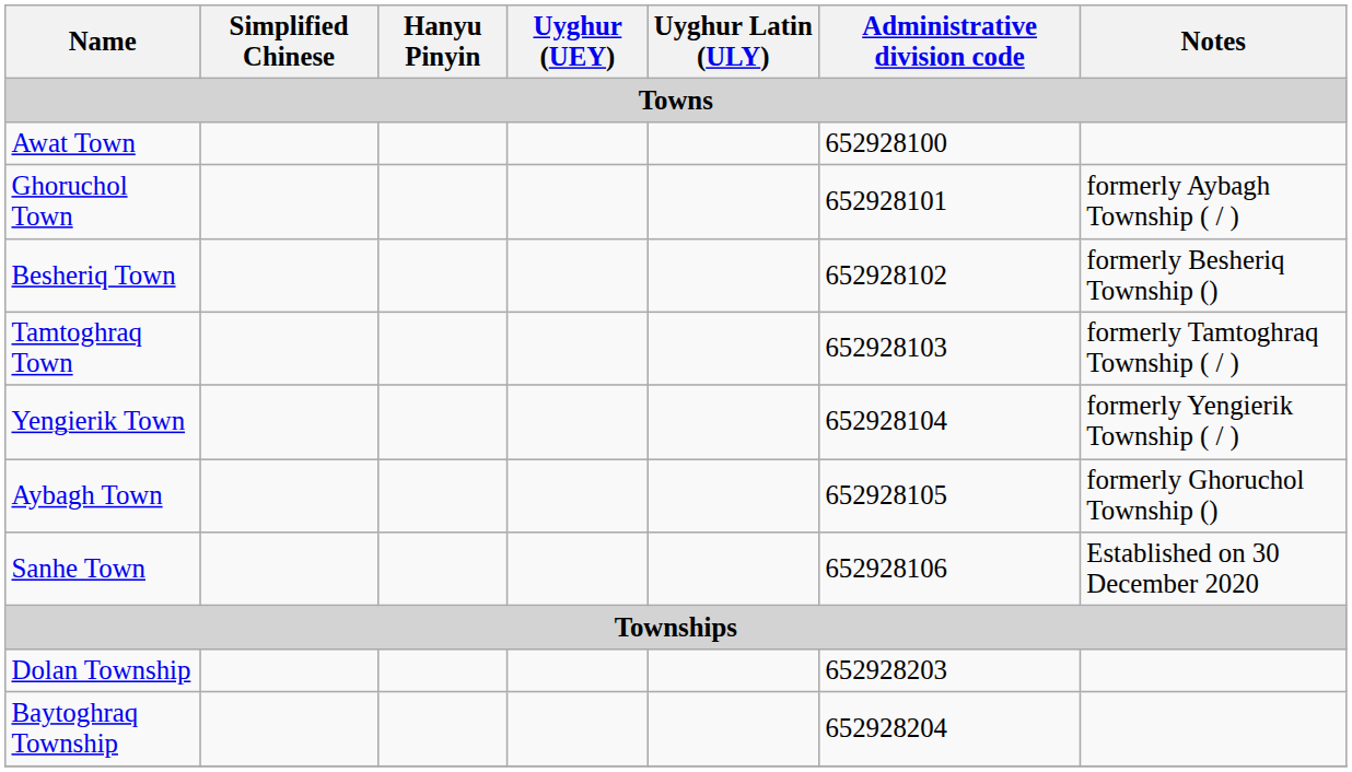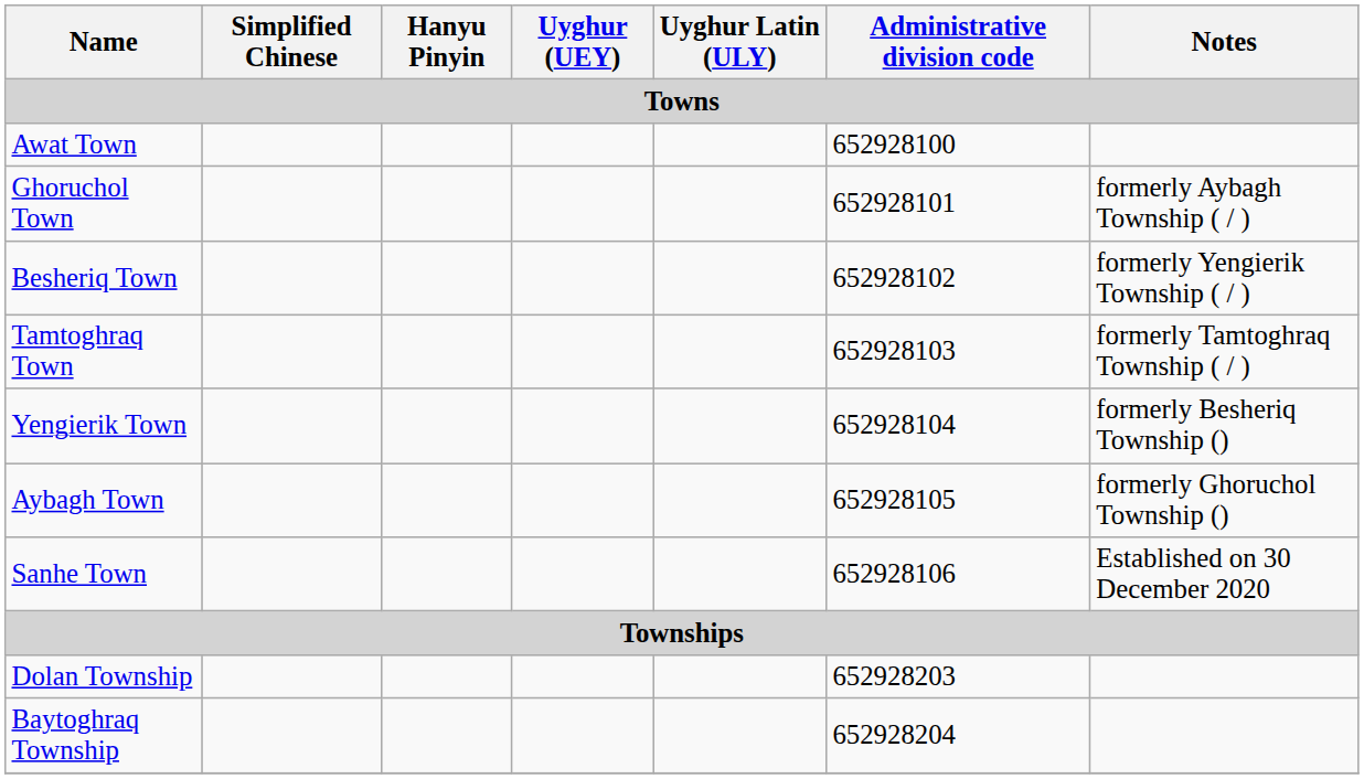Besheriq Town | Notes: formerly Besheriq Township () -> formerly Yengierik Township ( / )
Yengierik Town | Notes: formerly Yengierik Township ( / ) -> formerly Besheriq Township ()
